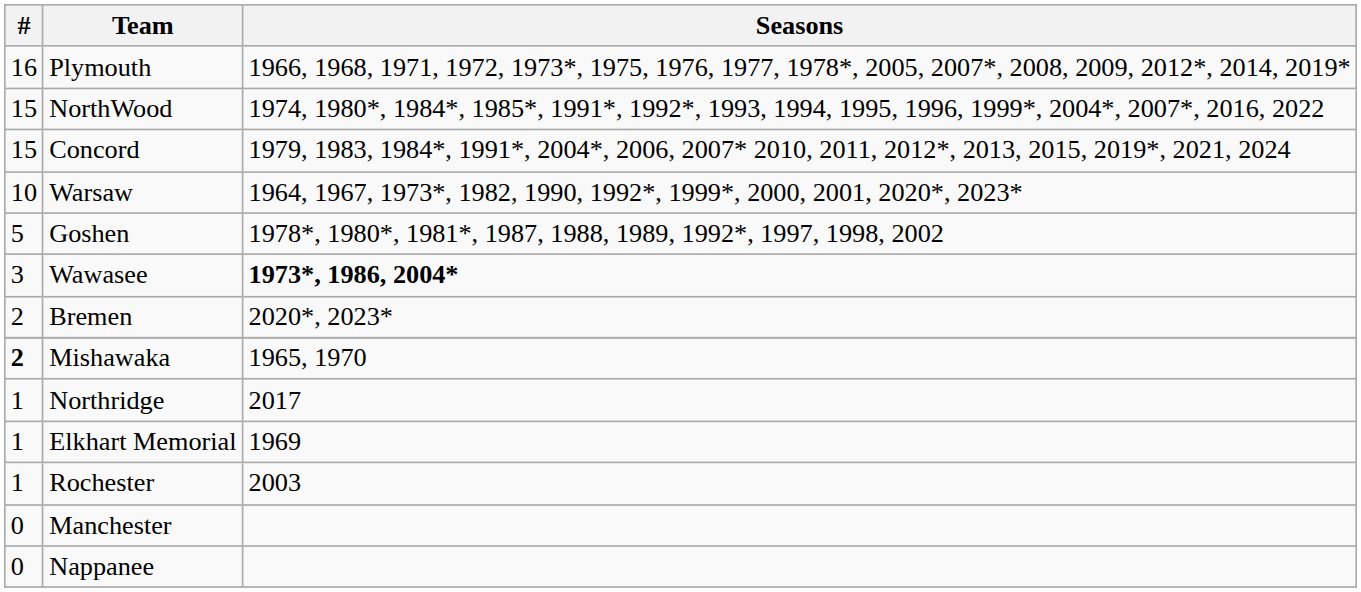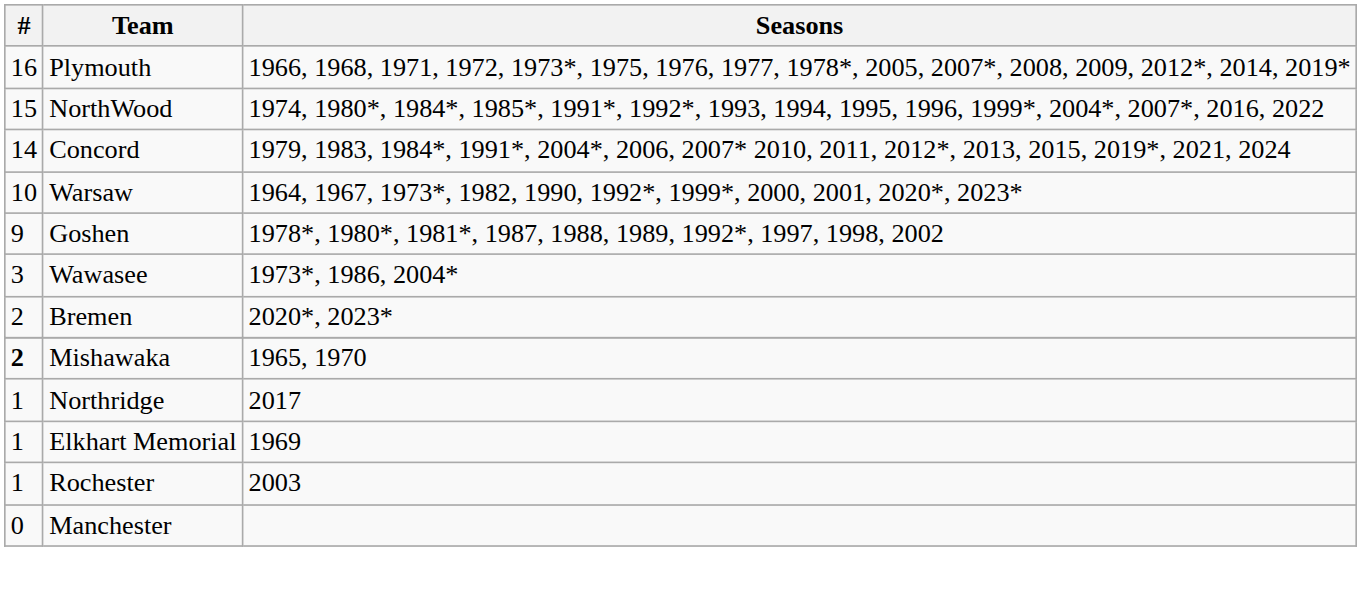Concord | #: 15 -> 14
Goshen | #: 5 -> 9
Wawasee | Seasons: bold -> normal
- row: 0 | Nappanee
